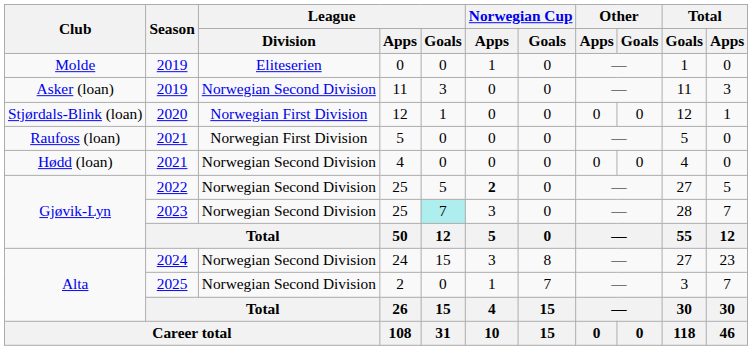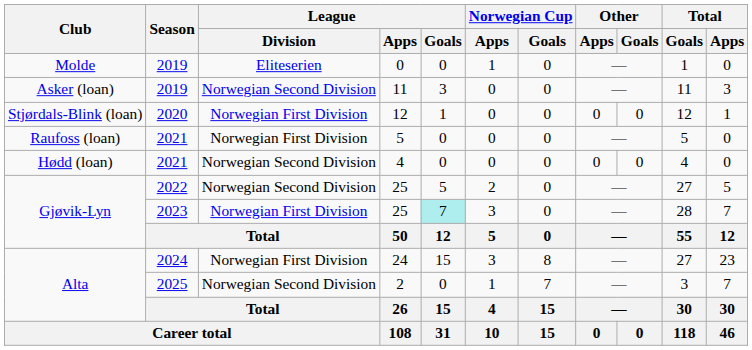2022 / 25 | Norwegian Cup / Apps: bold -> normal
2023 / 25 | League / Division: Norwegian Second Division -> Norwegian First Division
24 | League / Division: Norwegian Second Division -> Norwegian First Division
